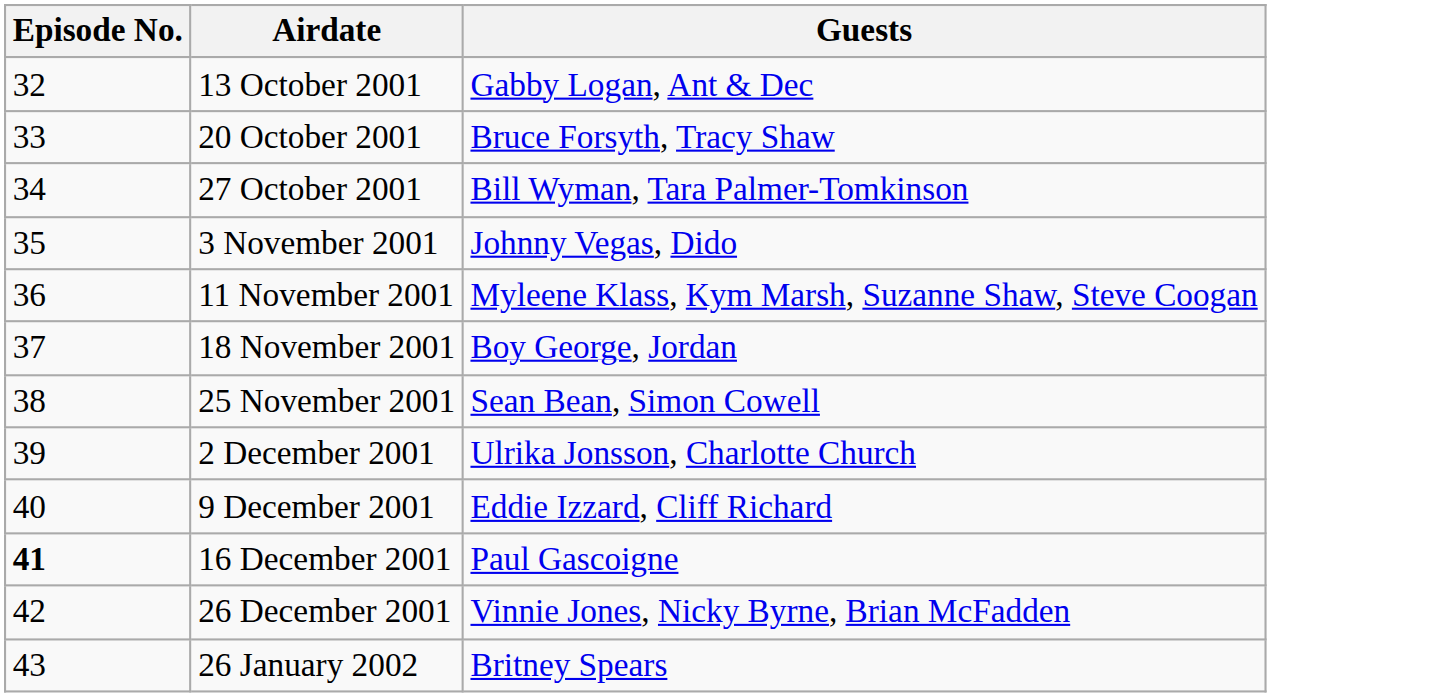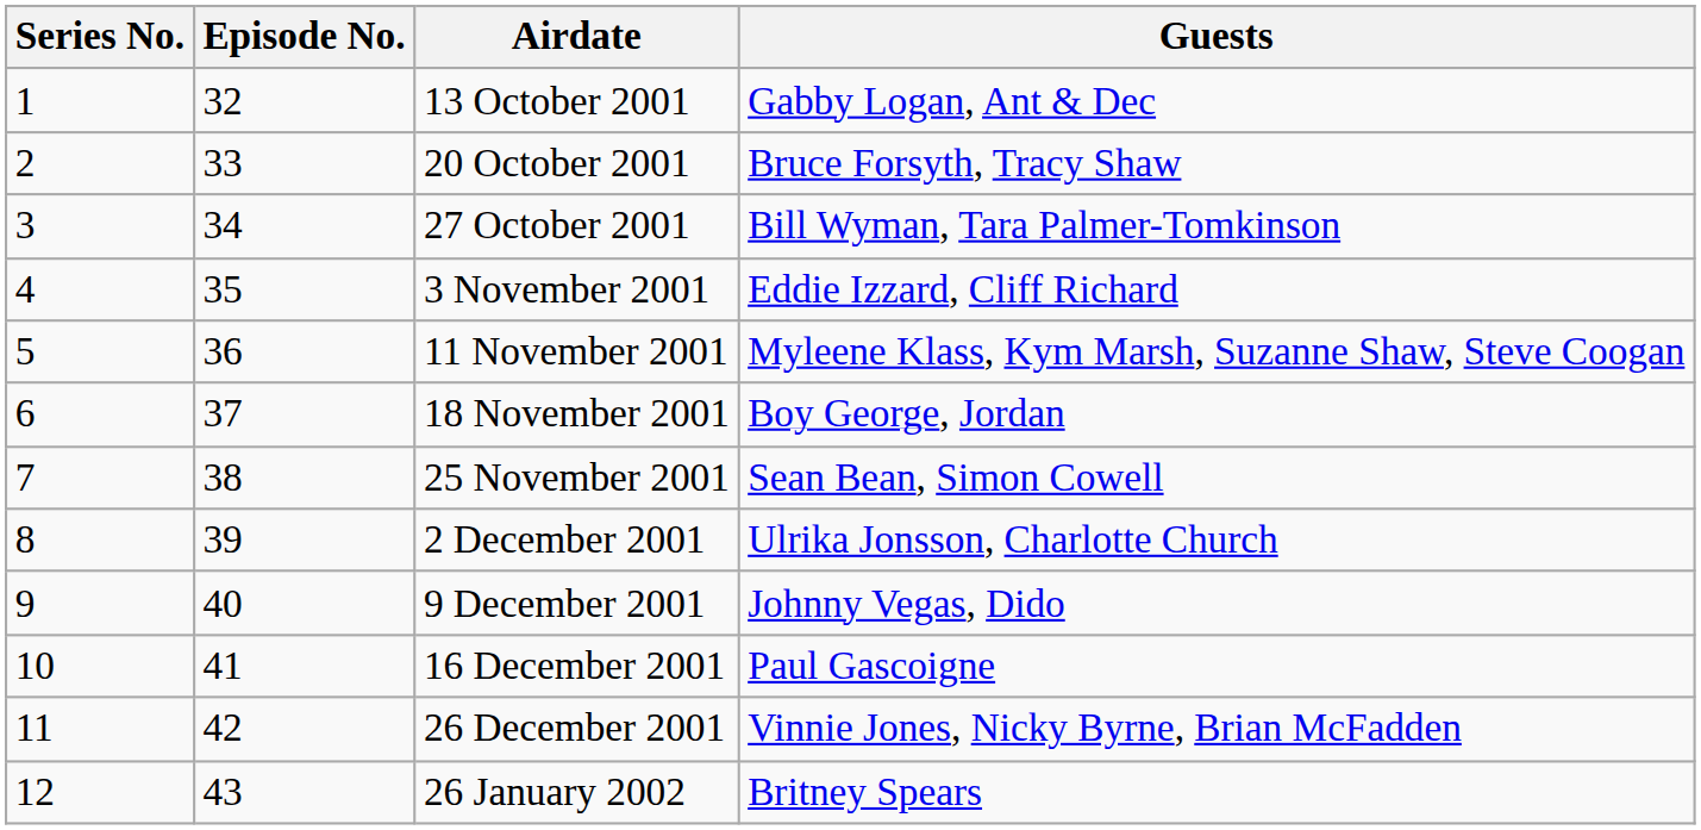+ column: Series No. | 1 | 2 | 3 | 4 | 5 | 6 | 7 | 8 | 9 | 10 | 11 | 12
3 November 2001 | Guests: Johnny Vegas, Dido -> Eddie Izzard, Cliff Richard
9 December 2001 | Guests: Eddie Izzard, Cliff Richard -> Johnny Vegas, Dido
16 December 2001 | Episode No.: bold -> normal
